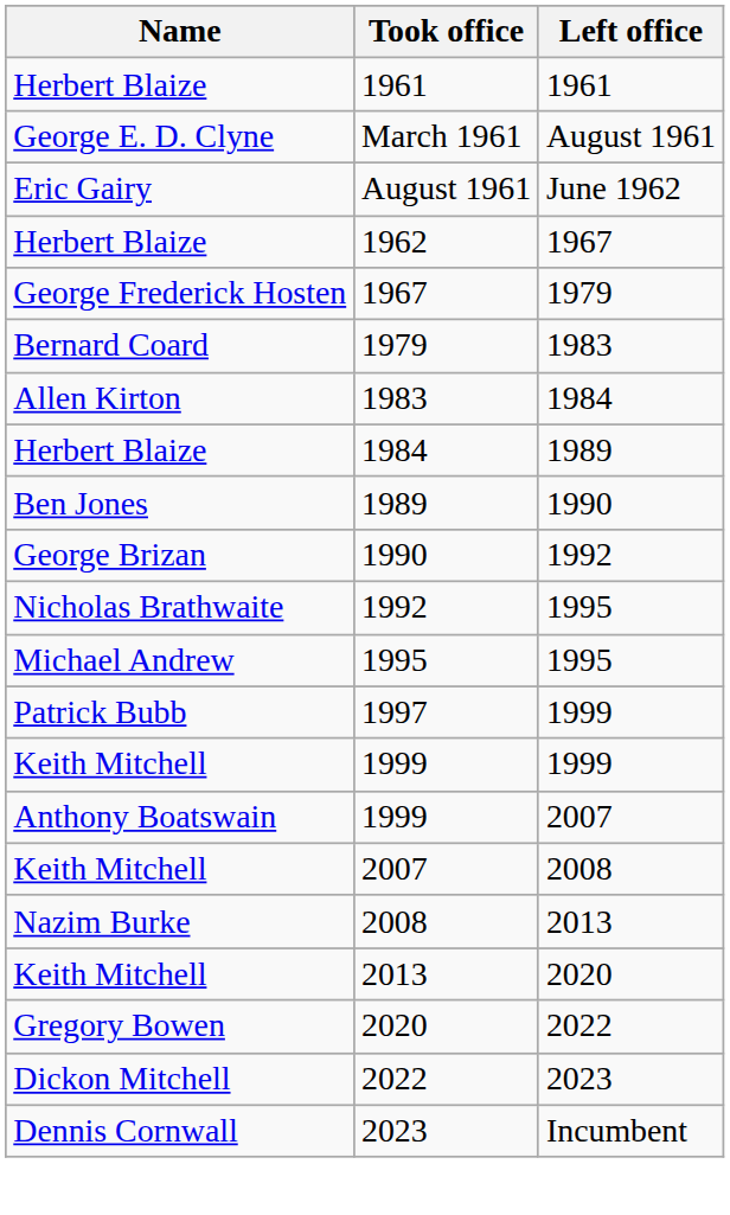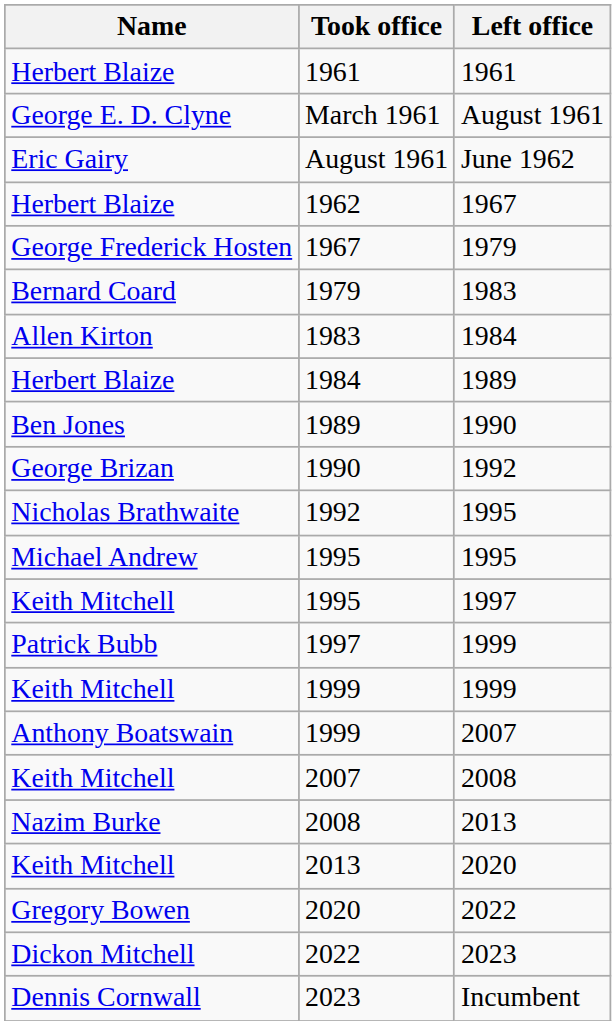+ row: Keith Mitchell | 1995 | 1997
